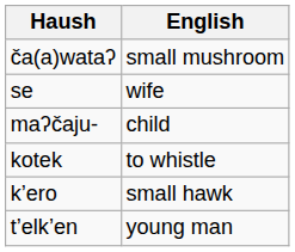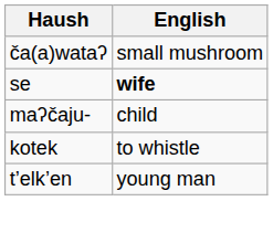se | English: normal -> bold
- row: k’ero | small hawk
